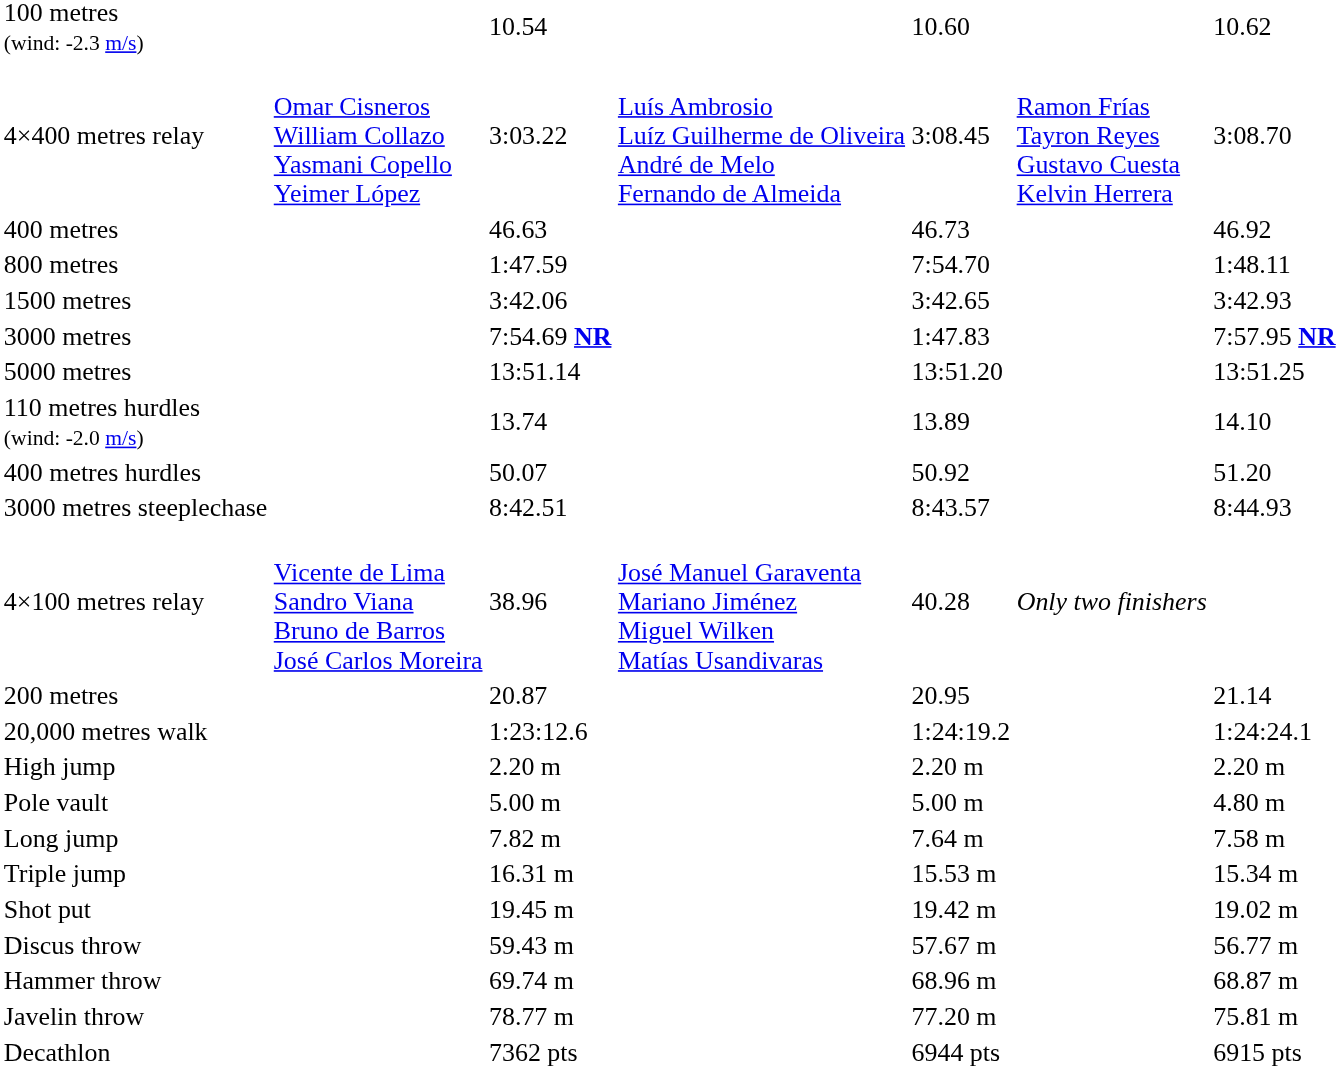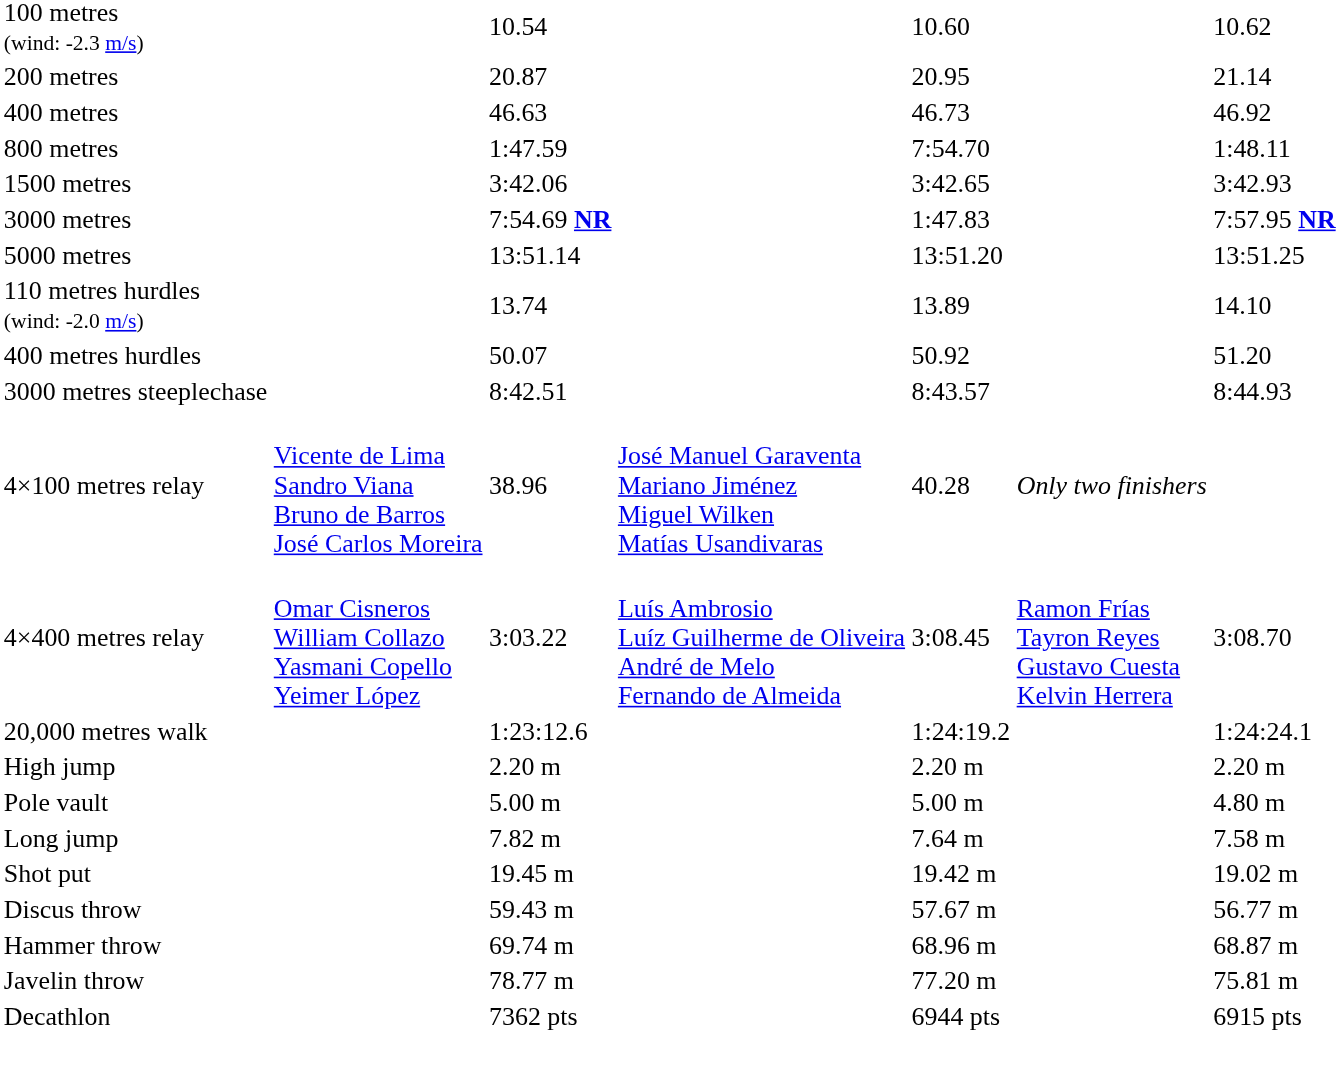rows swapped: 200 metres <-> 4×400 metres relay
- row: Triple jump | 16.31 m | 15.53 m | 15.34 m
